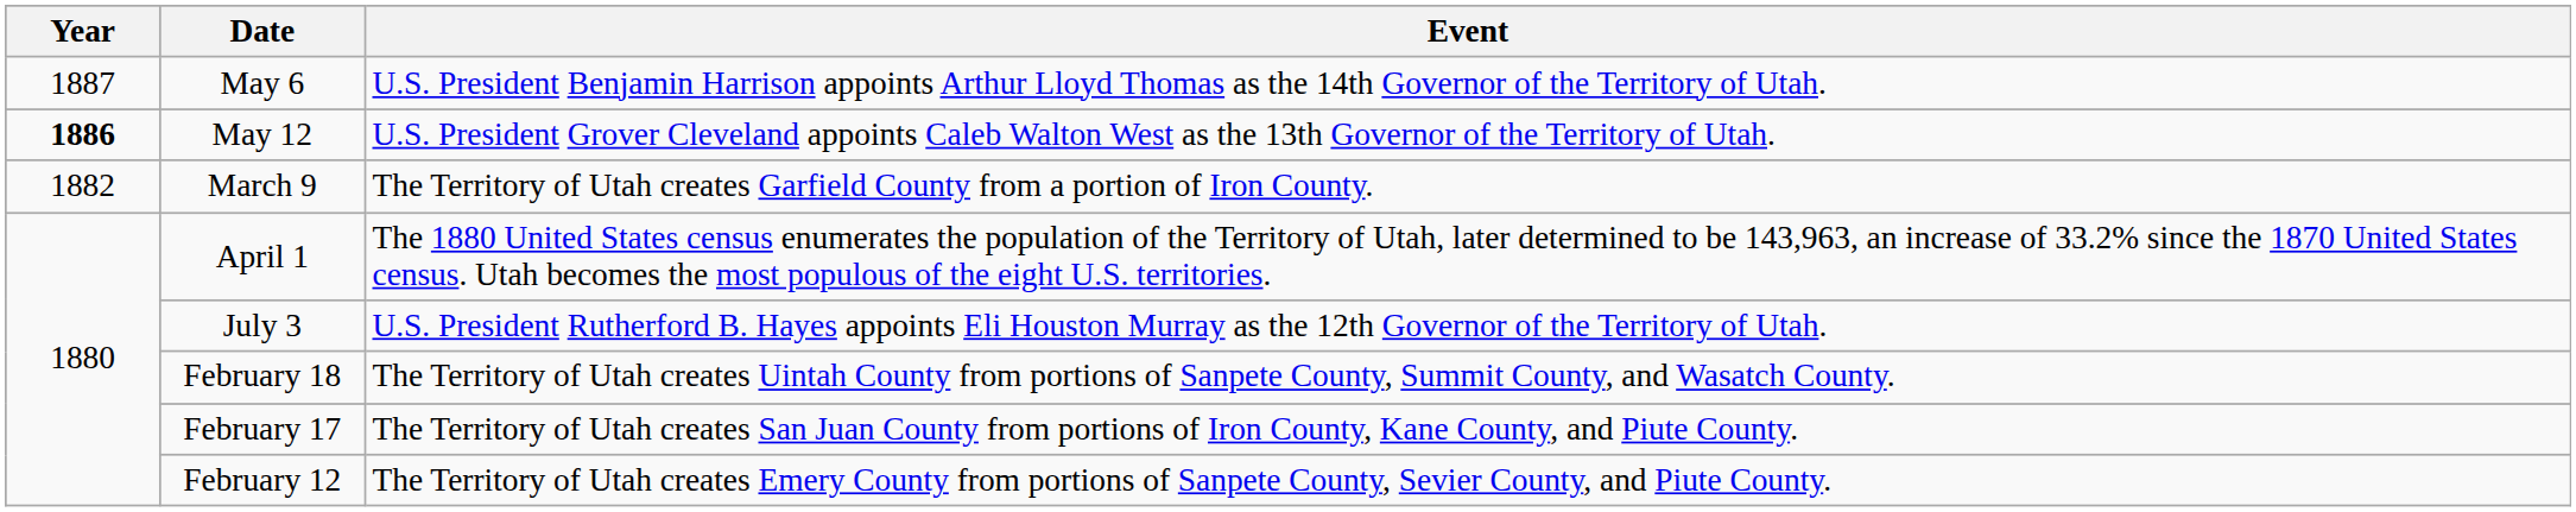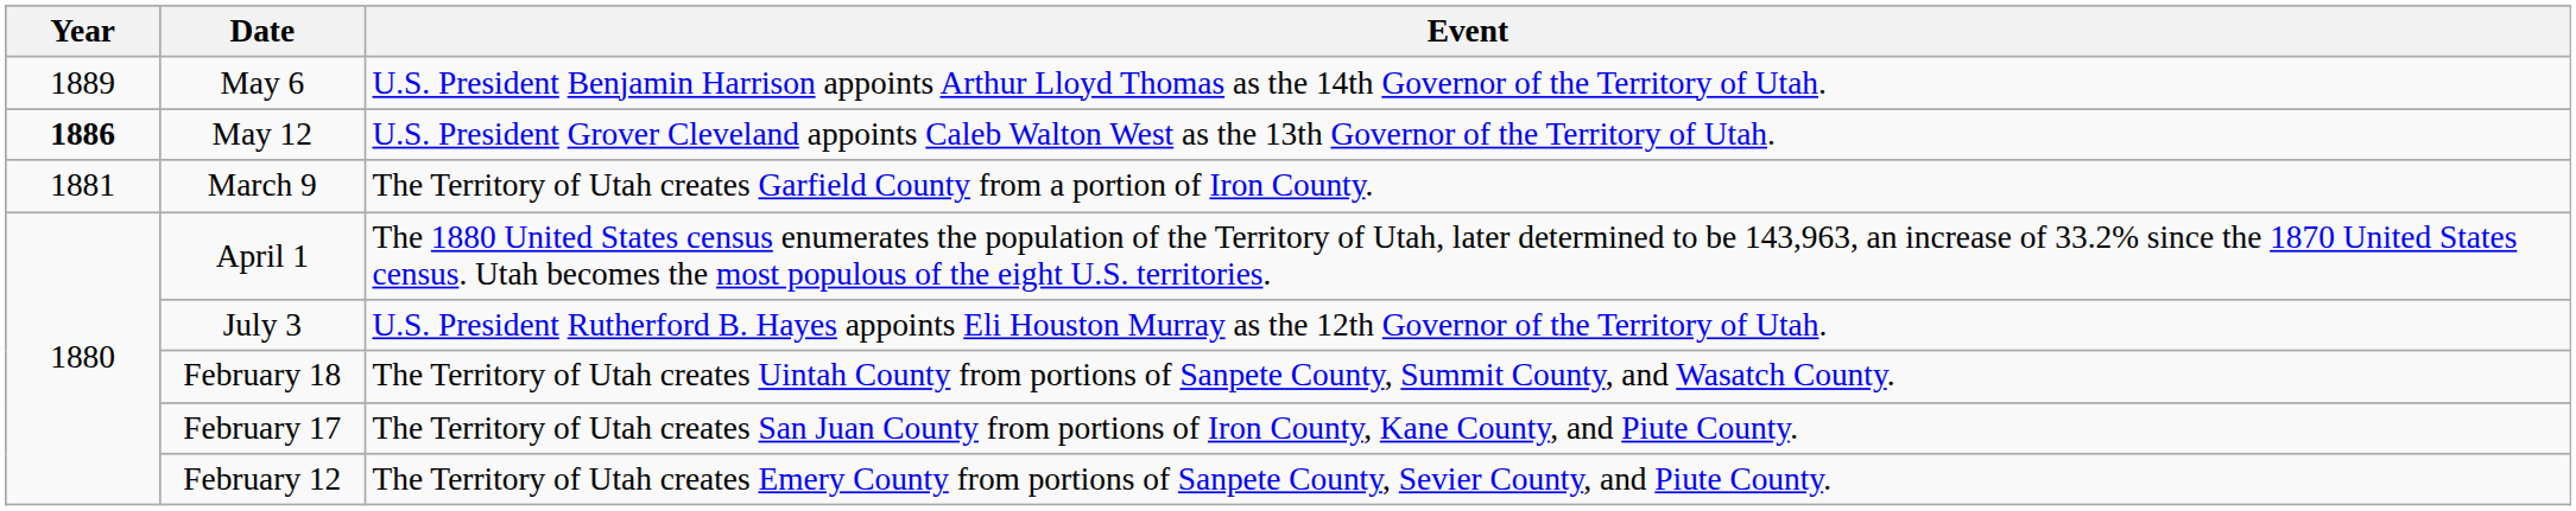May 6 | Year: 1887 -> 1889
March 9 | Year: 1882 -> 1881
